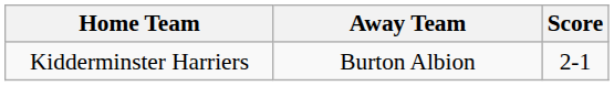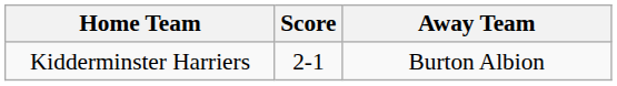columns swapped: Score <-> Away Team
